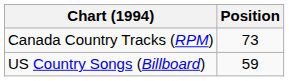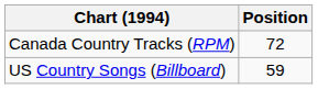Canada Country Tracks (RPM) | Position: 73 -> 72
